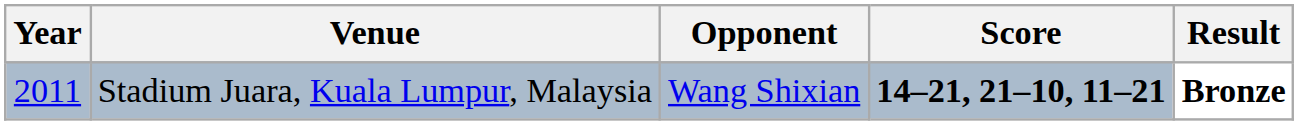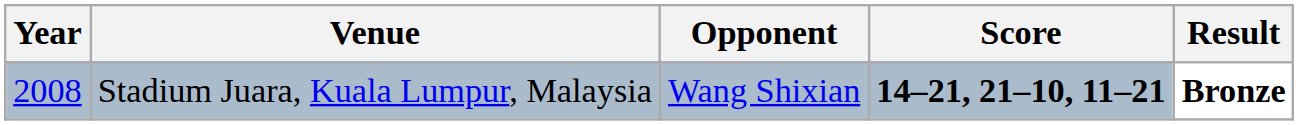Stadium Juara, Kuala Lumpur, Malaysia | Year: 2011 -> 2008
